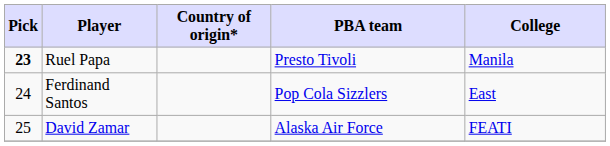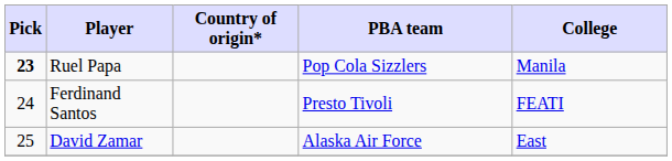Ruel Papa | PBA team: Presto Tivoli -> Pop Cola Sizzlers
Ferdinand Santos | PBA team: Pop Cola Sizzlers -> Presto Tivoli
Ferdinand Santos | College: East -> FEATI
David Zamar | College: FEATI -> East
